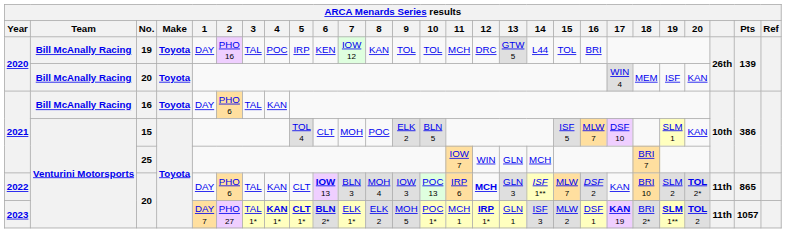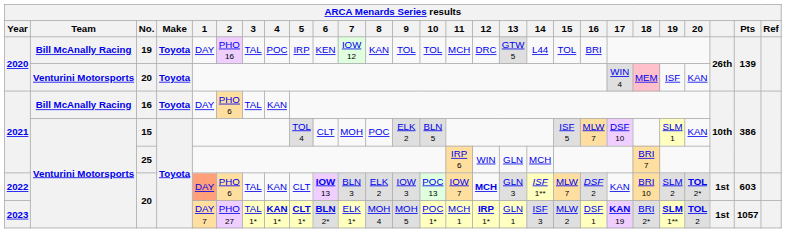2020 / 20 | Team: Bill McAnally Racing -> Venturini Motorsports
2020 / 20 | 18: no background -> pink background
25 | 11: IOW 7 -> IRP 6
2022 / 20 | 1: no background -> lightsalmon background
2022 / 20 | 8: MOH 4 -> ELK 2
2022 / 20 | 11: IRP 6 -> IOW 7
2022 / 20 | column 25: 11th -> 1st
2022 / 20 | Pts: 865 -> 603
2023 / 20 | 8: ELK 2 -> MOH 4
2023 / 20 | column 25: 11th -> 1st
